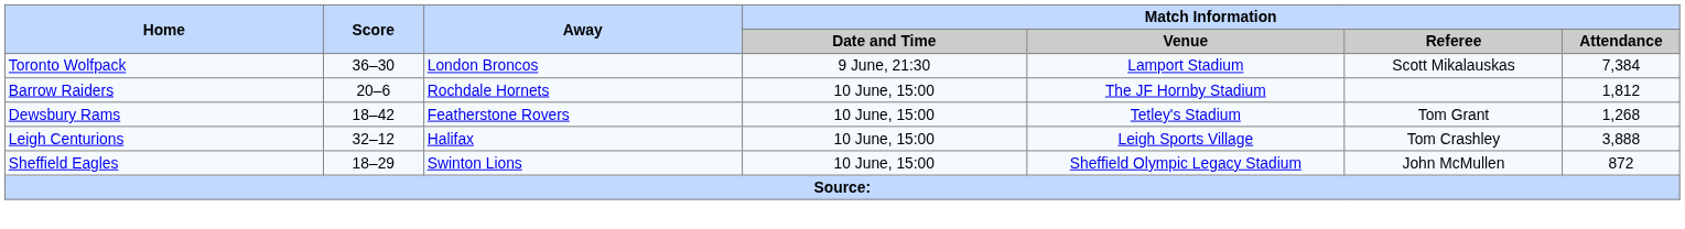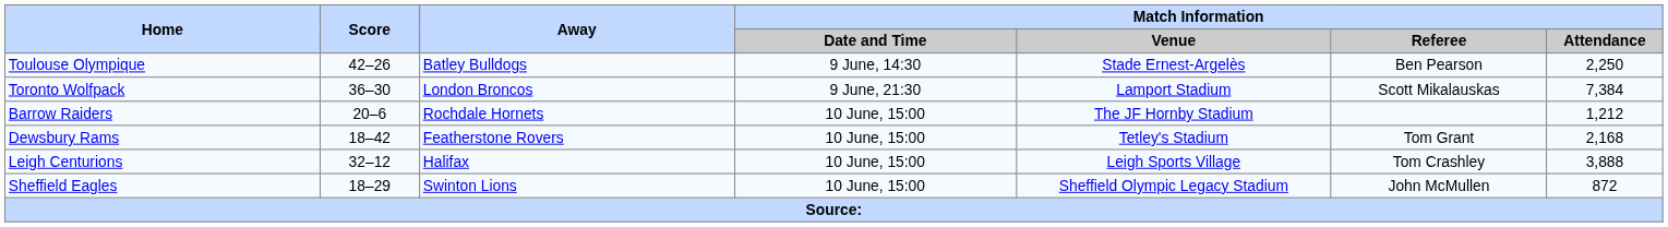+ row: Toulouse Olympique | 42–26 | Batley Bulldogs | 9 June, 14:30 | Stade Ernest-Argelès | Ben Pearson | 2,250
Barrow Raiders | Match Information / Attendance: 1,812 -> 1,212
Dewsbury Rams | Match Information / Attendance: 1,268 -> 2,168
